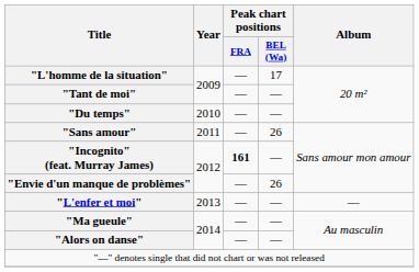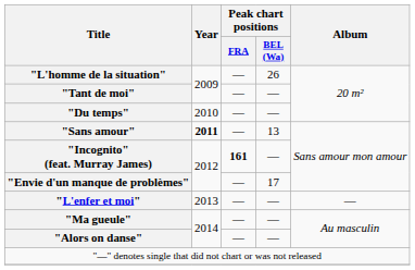"L'homme de la situation" | Peak chart positions / BEL (Wa): 17 -> 26
"Sans amour" | Year: normal -> bold
"Sans amour" | Peak chart positions / BEL (Wa): 26 -> 13
"Envie d'un manque de problèmes" | Peak chart positions / BEL (Wa): 26 -> 17
